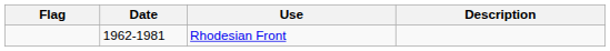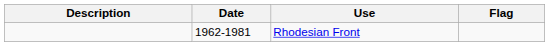columns swapped: Flag <-> Description
